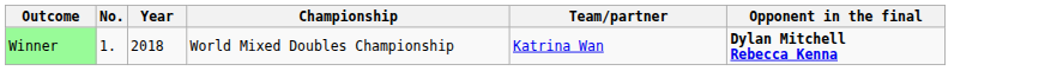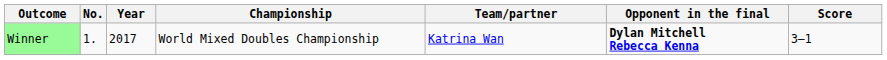+ column: Score | 3–1
Winner | Year: 2018 -> 2017
